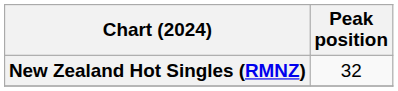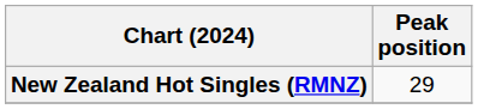New Zealand Hot Singles (RMNZ) | Peak position: 32 -> 29
